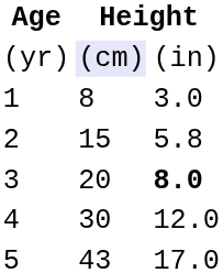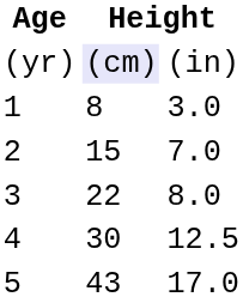2 | column 3: 5.8 -> 7.0
3 | column 2: 20 -> 22
3 | column 3: bold -> normal
4 | column 3: 12.0 -> 12.5
